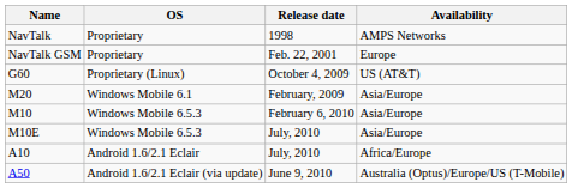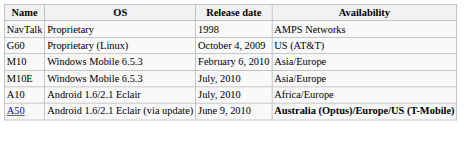- row: NavTalk GSM | Proprietary | Feb. 22, 2001 | Europe
- row: M20 | Windows Mobile 6.1 | February, 2009 | Asia/Europe
A50 | Availability: normal -> bold
